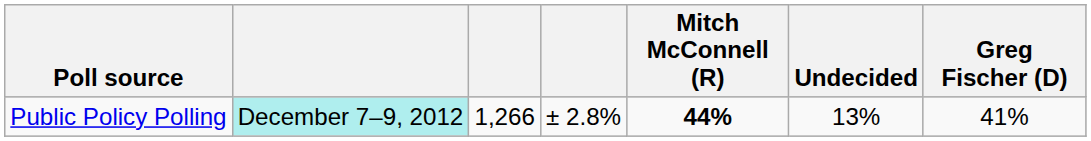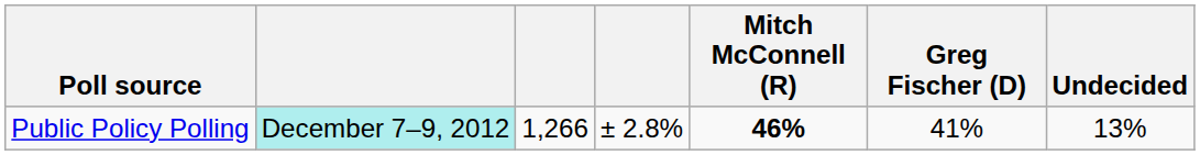columns swapped: Greg Fischer (D) <-> Undecided
Public Policy Polling | Mitch McConnell (R): 44% -> 46%
